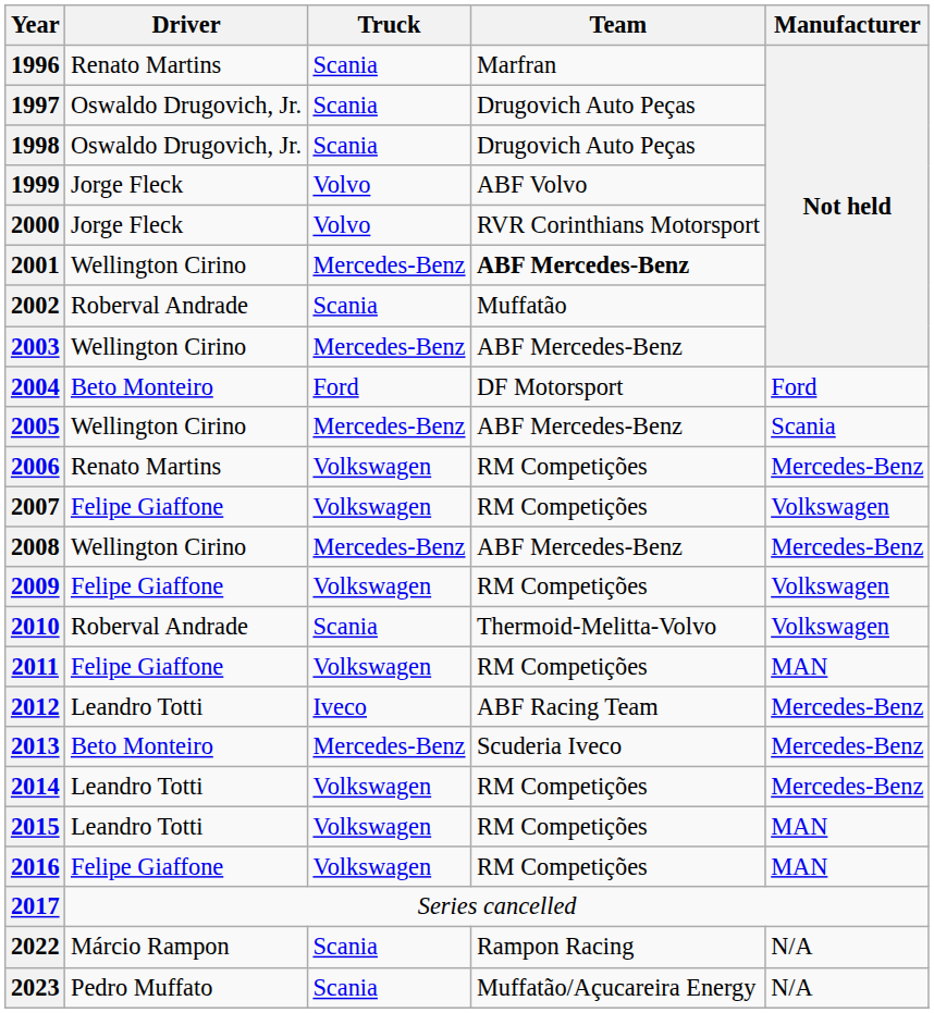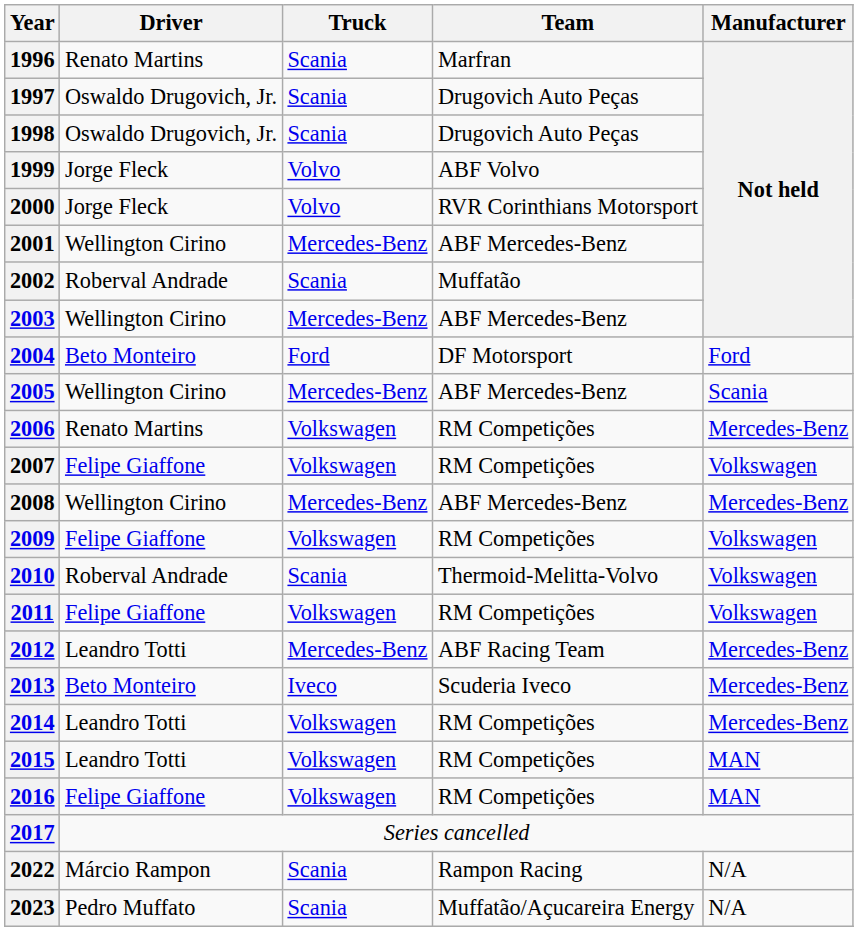2001 | Team: bold -> normal
2011 | Manufacturer: MAN -> Volkswagen
2012 | Truck: Iveco -> Mercedes-Benz
2013 | Truck: Mercedes-Benz -> Iveco
